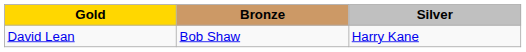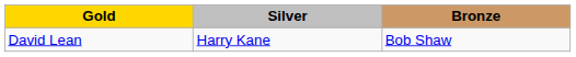columns swapped: Silver <-> Bronze
